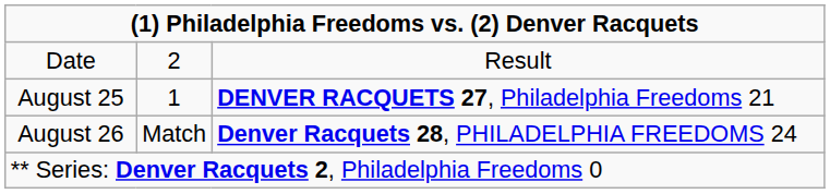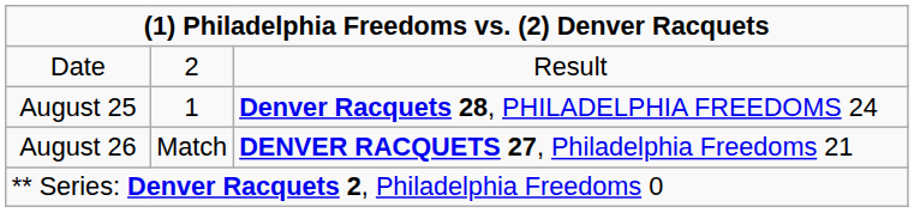August 25 | column 3: DENVER RACQUETS 27, Philadelphia Freedoms 21 -> Denver Racquets 28, PHILADELPHIA FREEDOMS 24
August 26 | column 3: Denver Racquets 28, PHILADELPHIA FREEDOMS 24 -> DENVER RACQUETS 27, Philadelphia Freedoms 21
